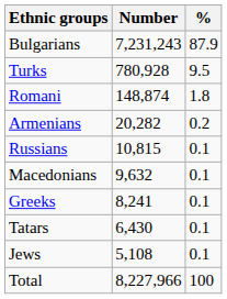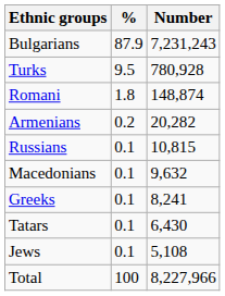columns swapped: Number <-> %
